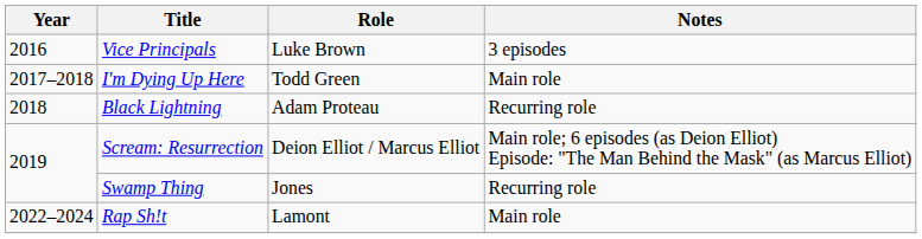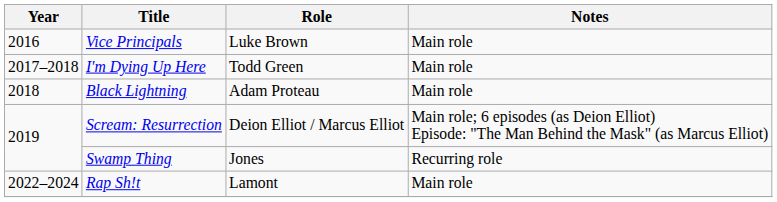Vice Principals | Notes: 3 episodes -> Main role
Black Lightning | Notes: Recurring role -> Main role
